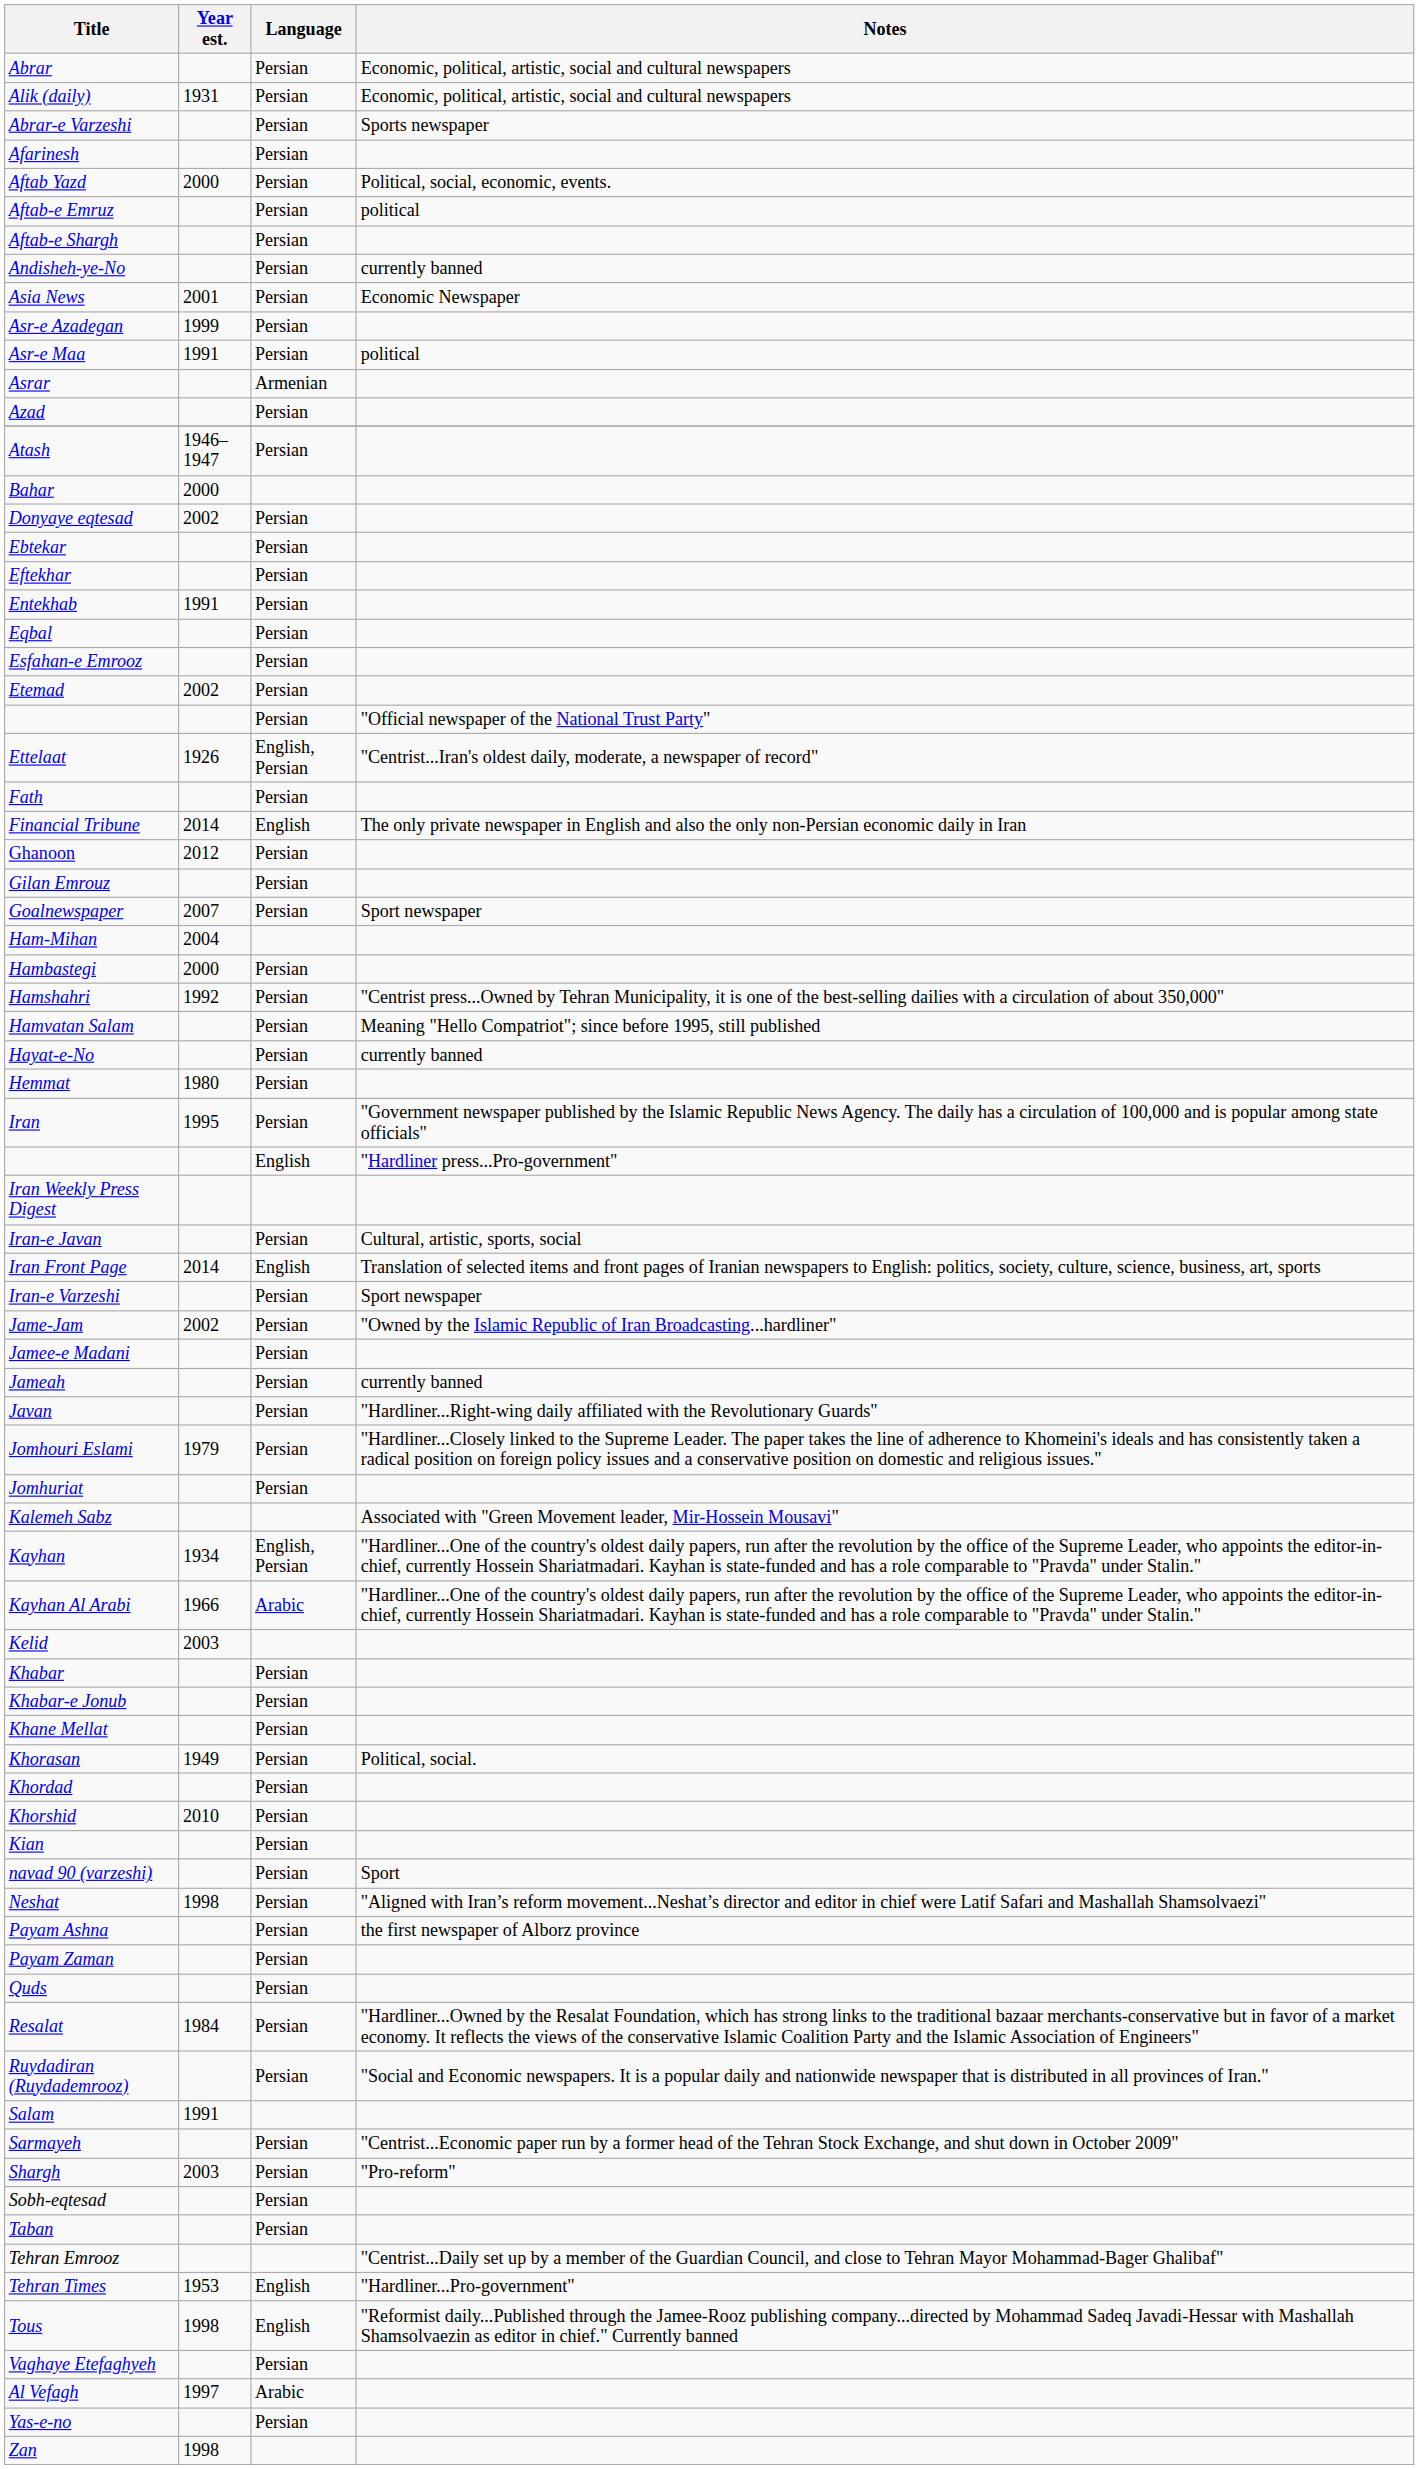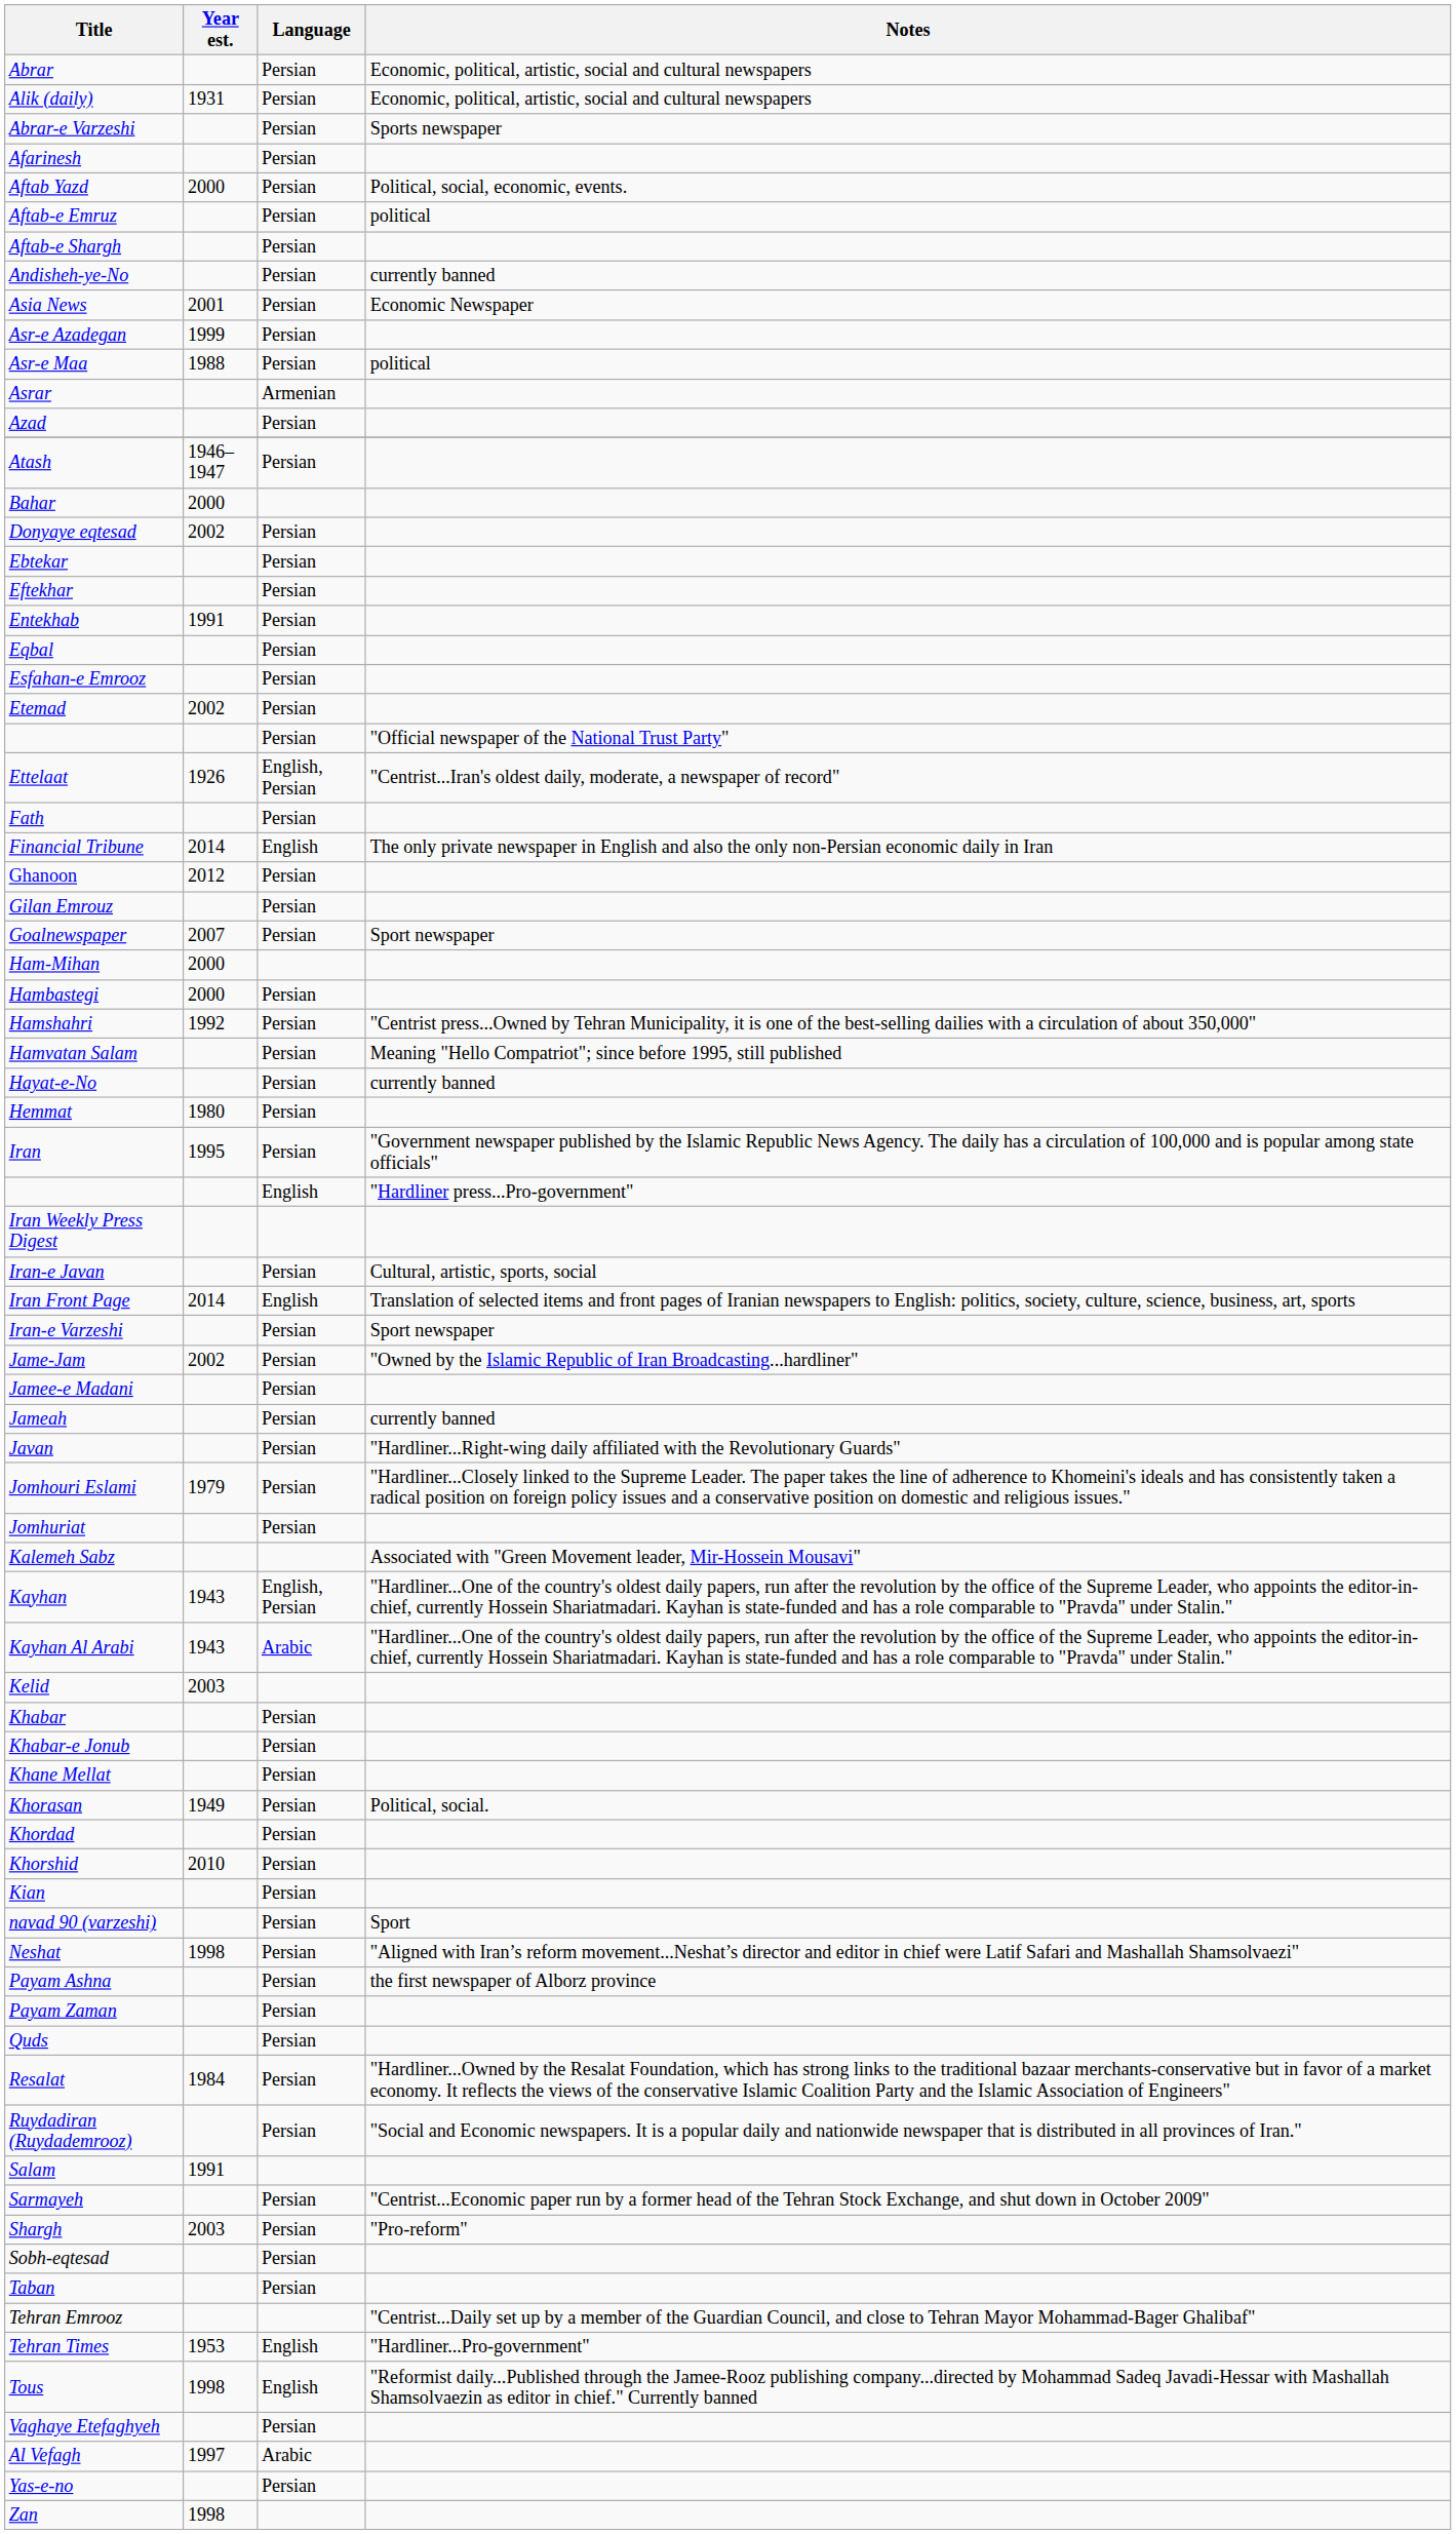Asr-e Maa | Year est.: 1991 -> 1988
Ham-Mihan | Year est.: 2004 -> 2000
Kayhan | Year est.: 1934 -> 1943
Kayhan Al Arabi | Year est.: 1966 -> 1943
